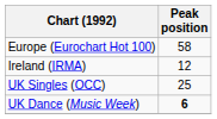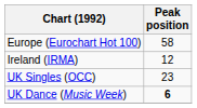UK Singles (OCC) | Peak position: 25 -> 23
